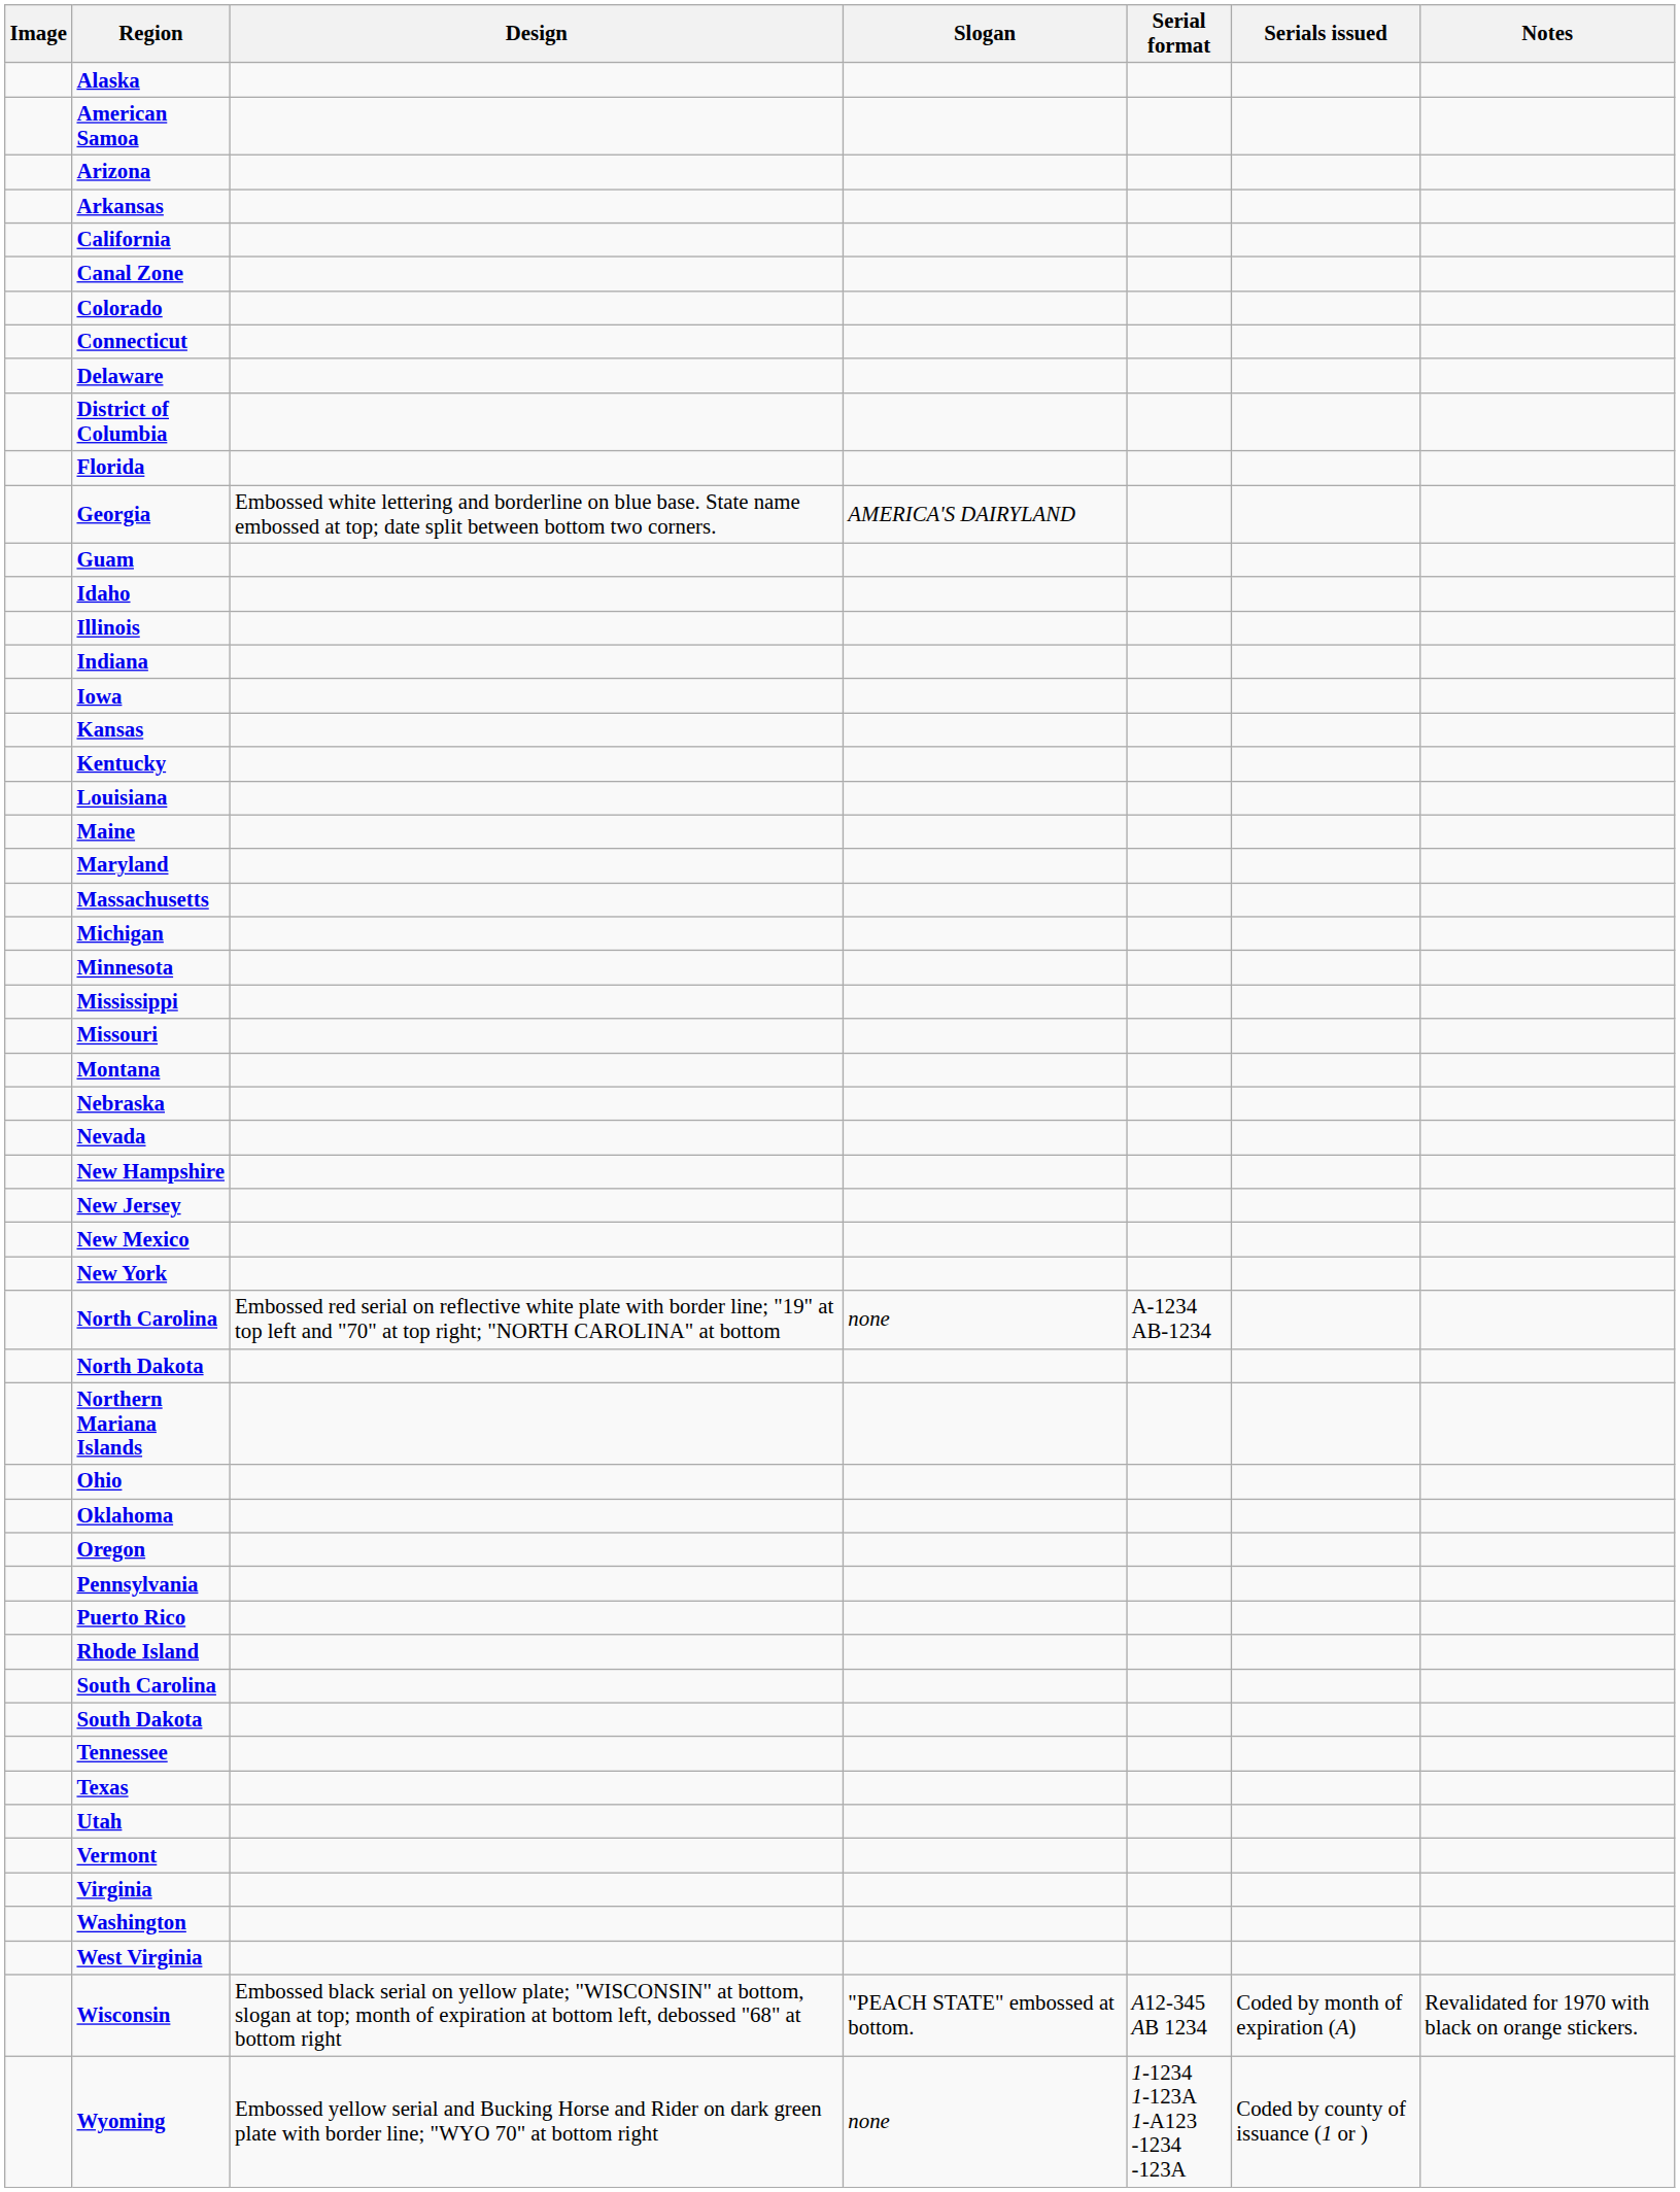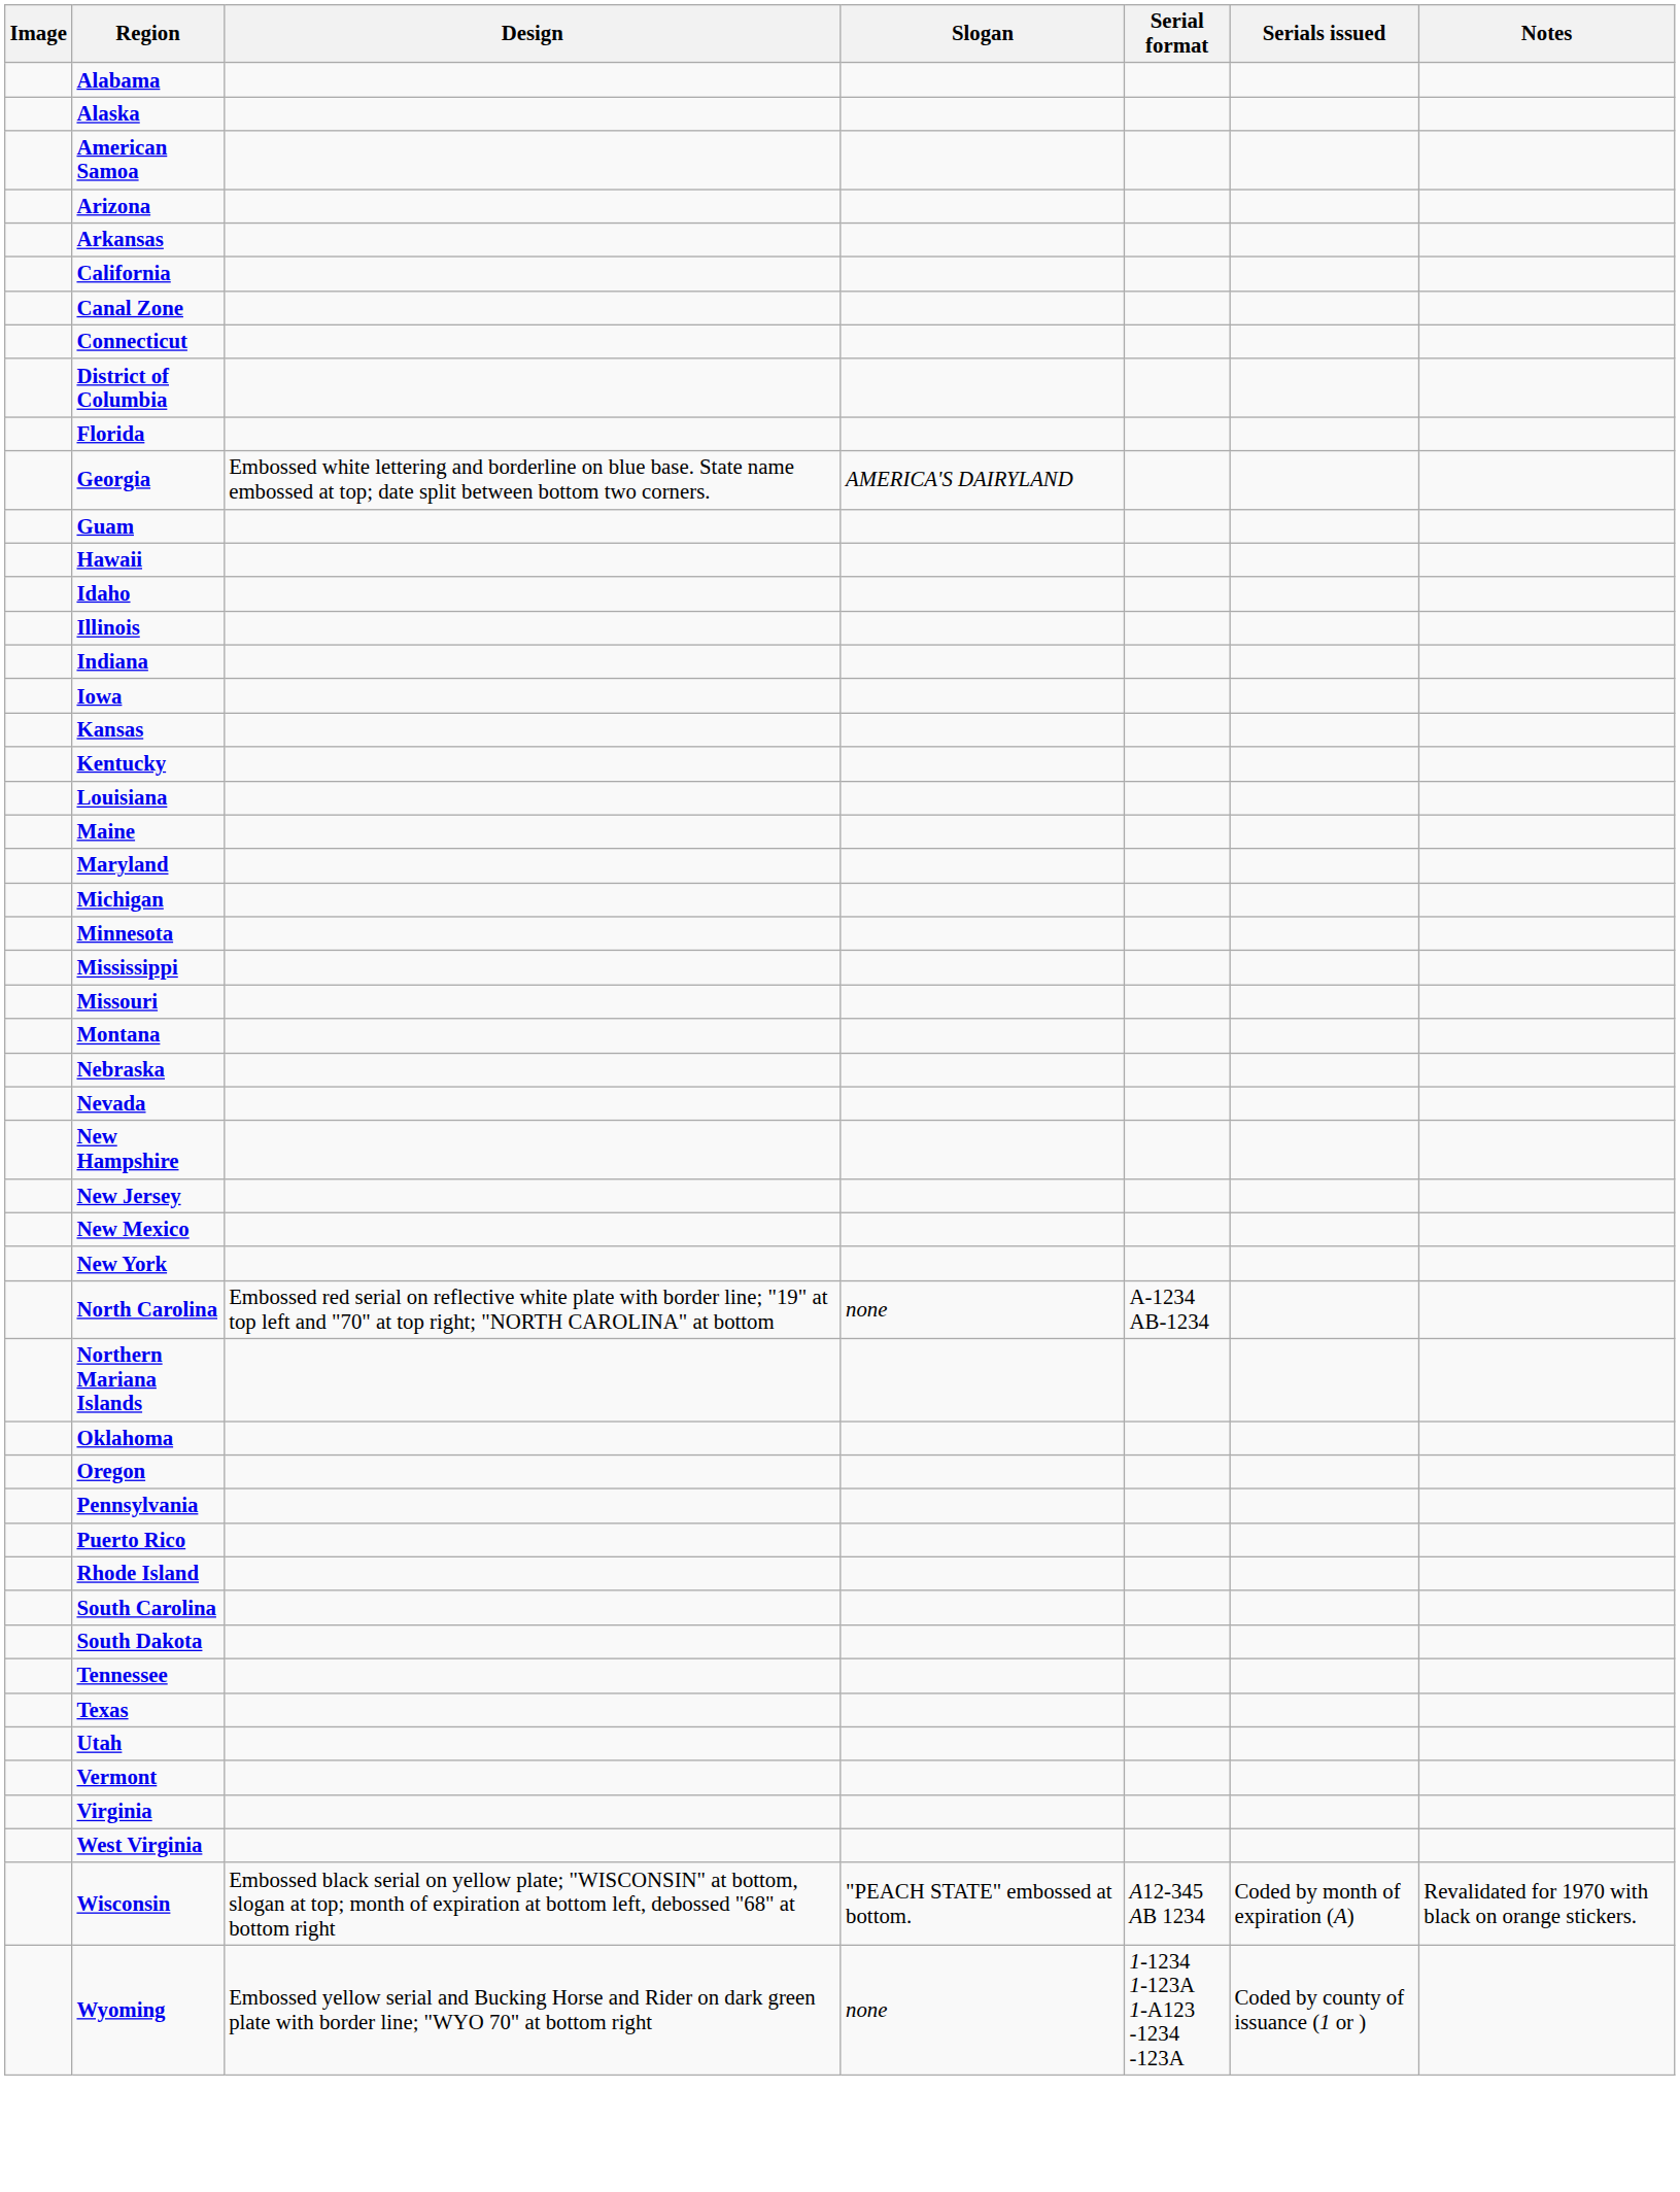+ row: Alabama
- row: Colorado
- row: Delaware
+ row: Hawaii
- row: Massachusetts
- row: North Dakota
- row: Ohio
- row: Washington
